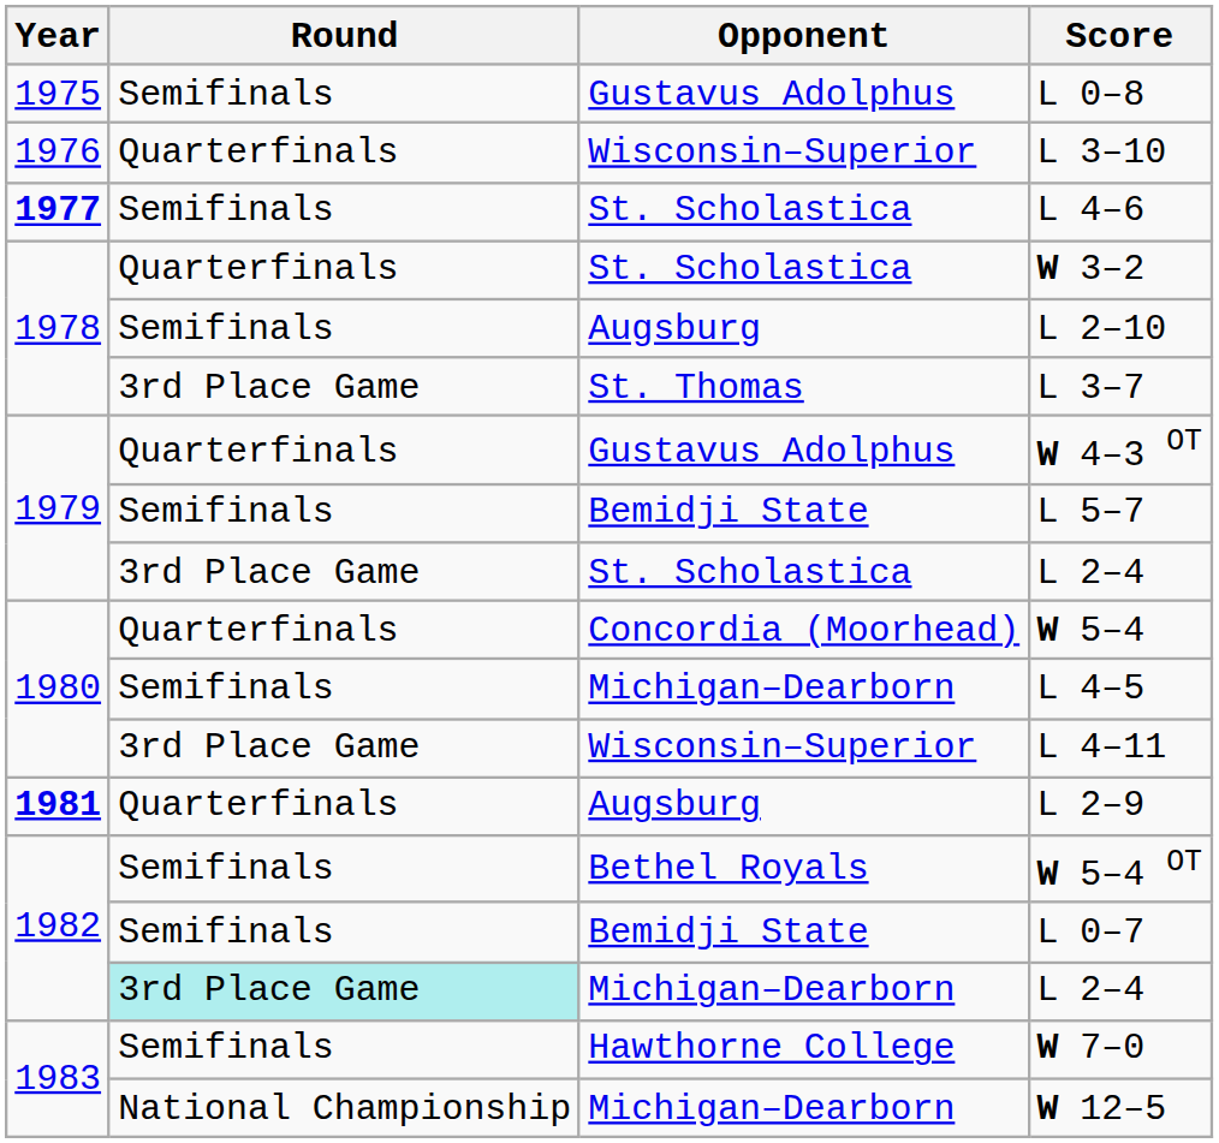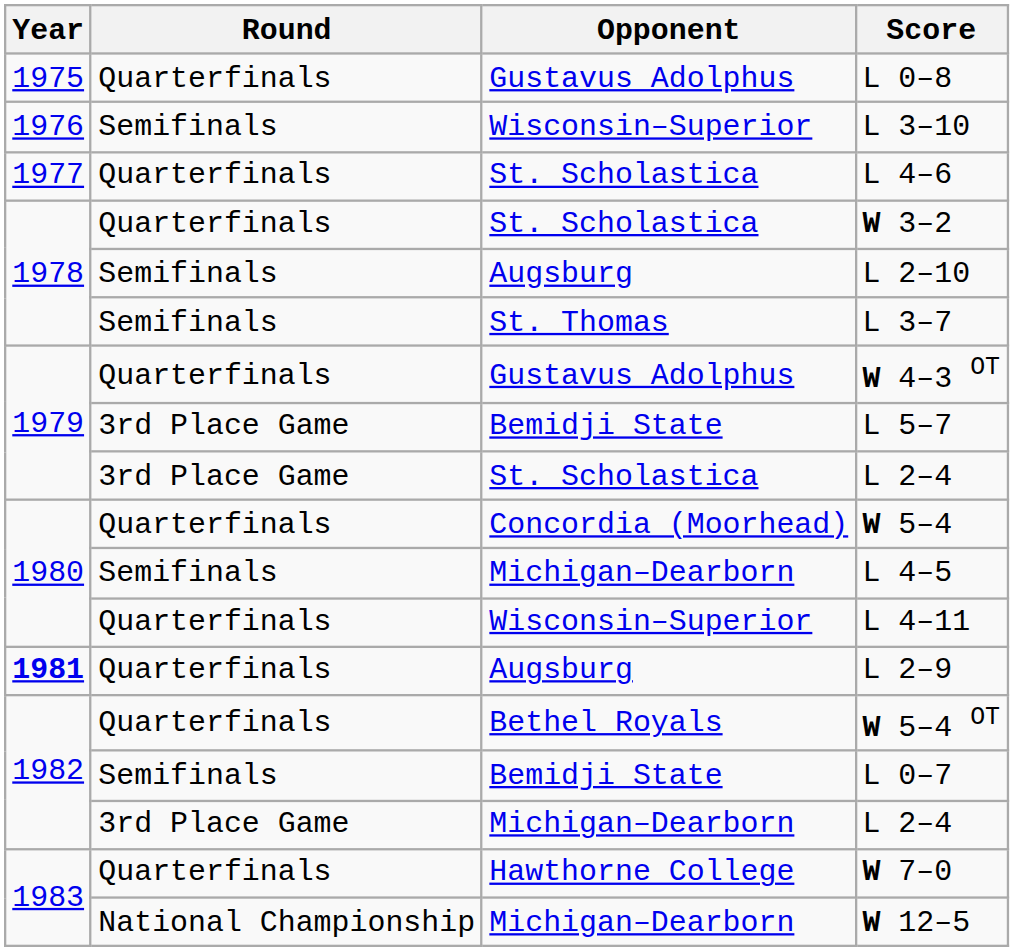L 0–8 | Round: Semifinals -> Quarterfinals
L 3–10 | Round: Quarterfinals -> Semifinals
L 4–6 | Year: bold -> normal
L 4–6 | Round: Semifinals -> Quarterfinals
L 3–7 | Round: 3rd Place Game -> Semifinals
L 5–7 | Round: Semifinals -> 3rd Place Game
L 4–11 | Round: 3rd Place Game -> Quarterfinals
W 5–4 OT | Round: Semifinals -> Quarterfinals
Michigan–Dearborn / L 2–4 | Round: paleturquoise background -> no background
W 7–0 | Round: Semifinals -> Quarterfinals
